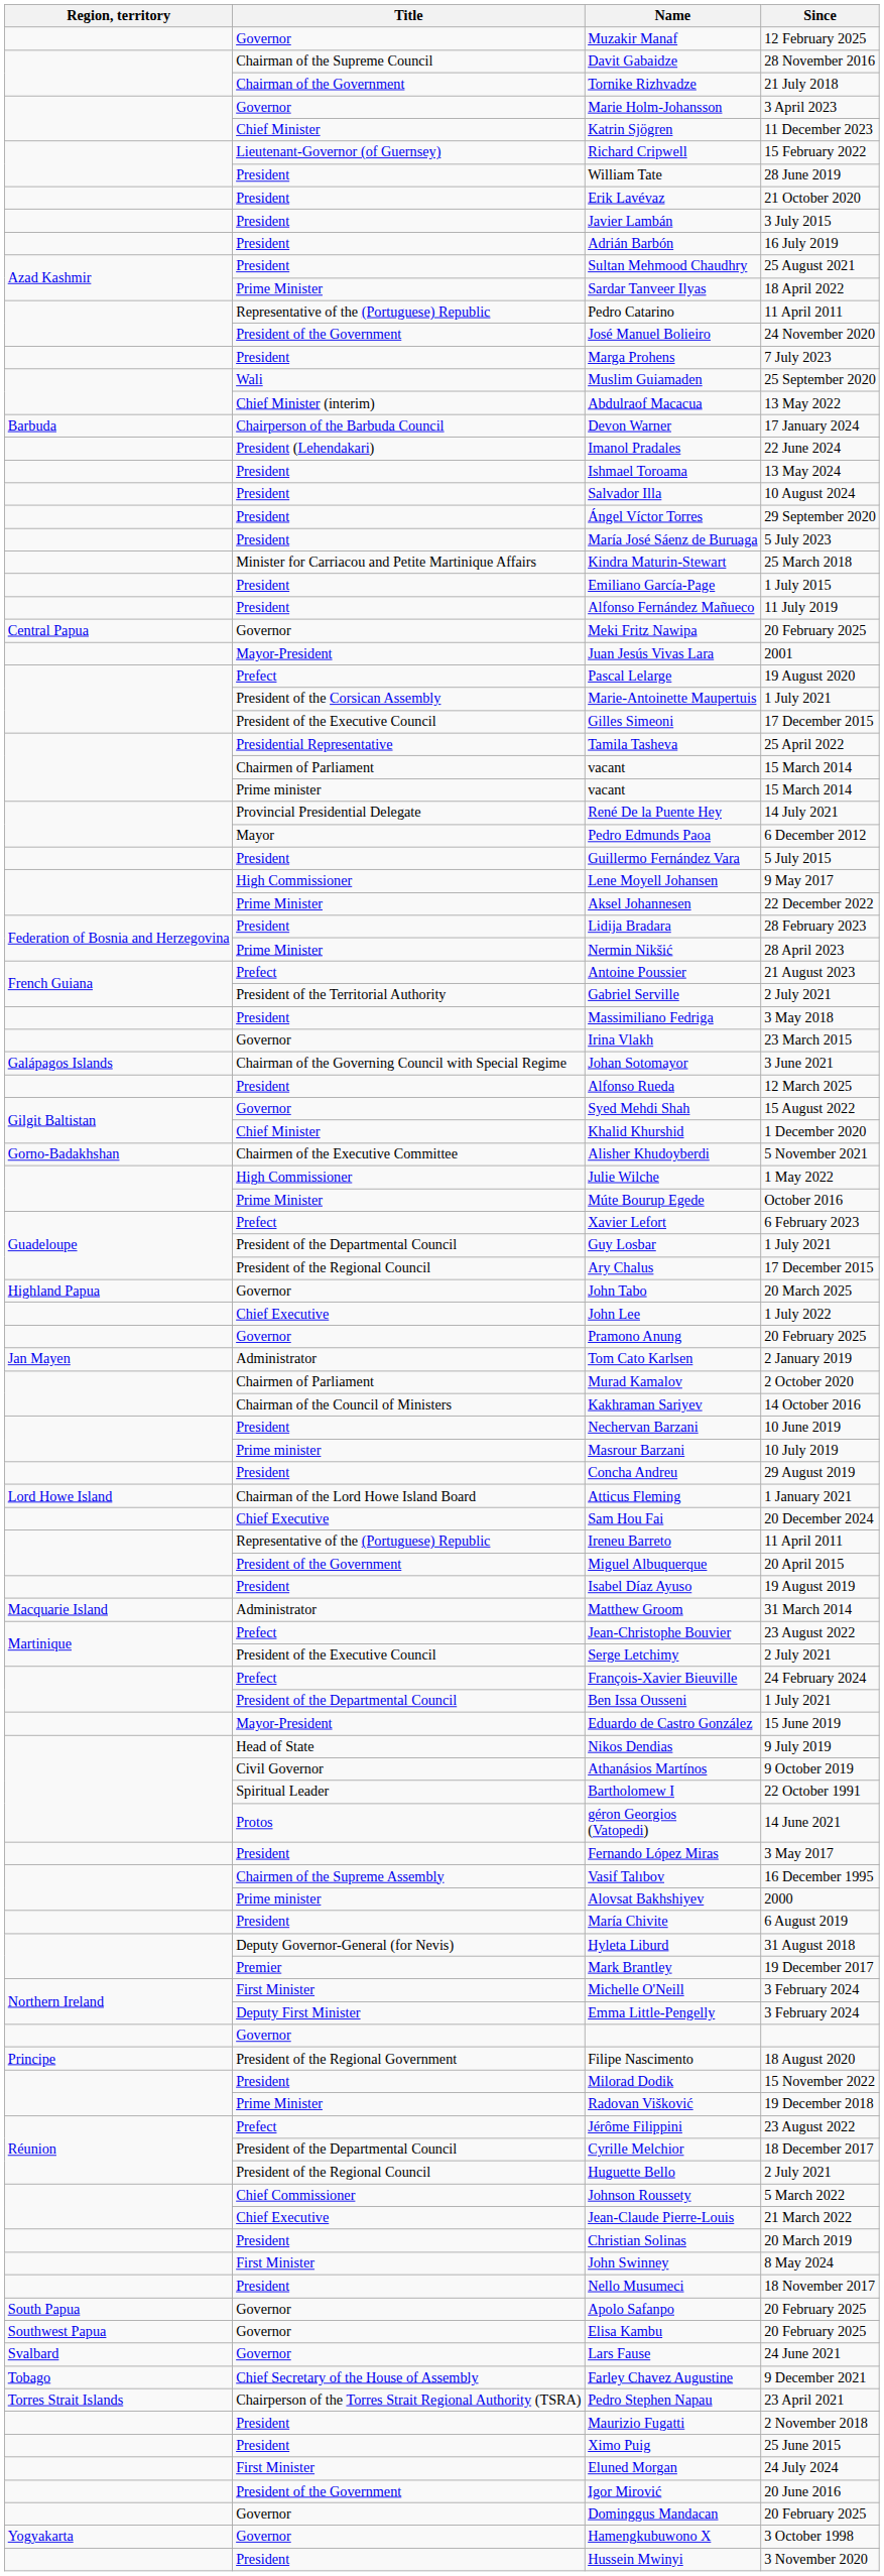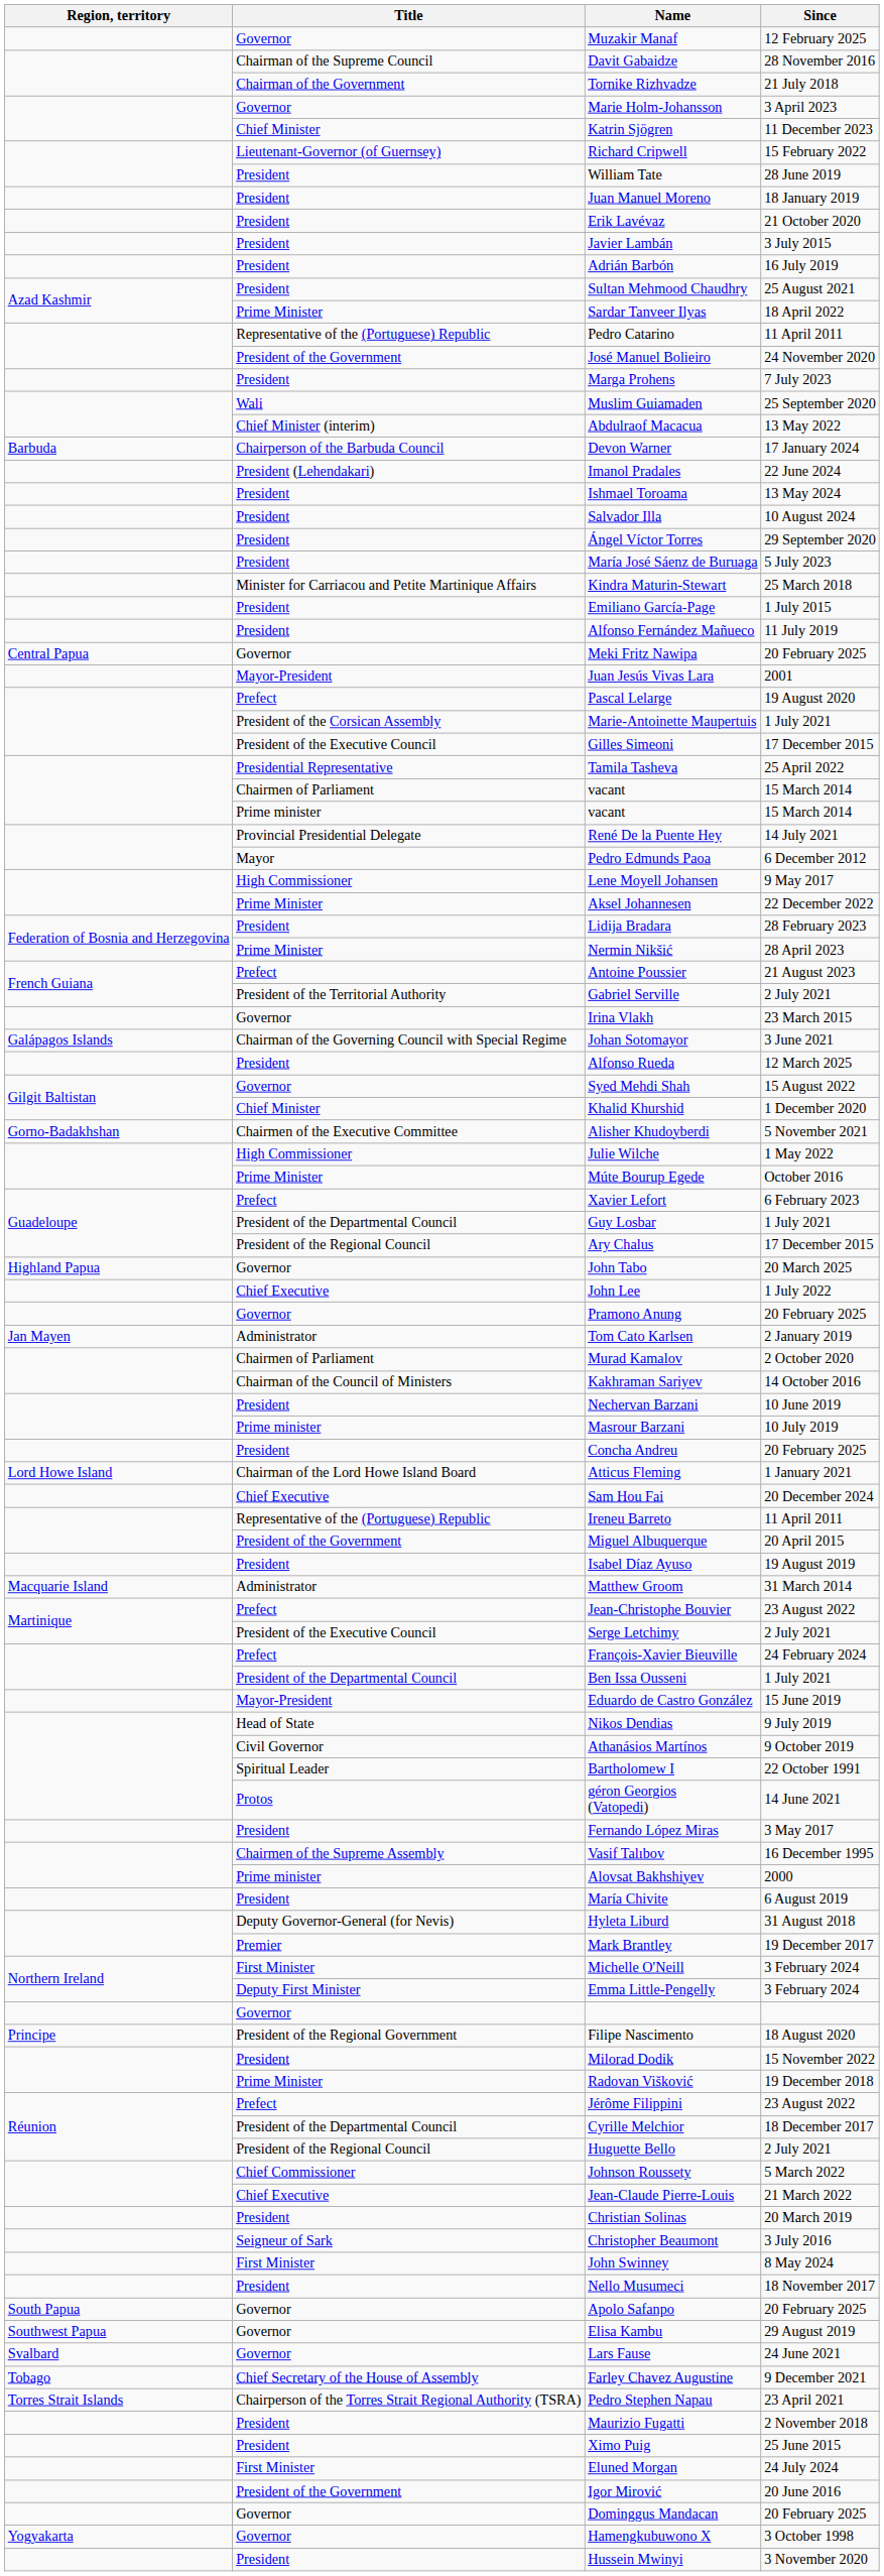+ row: President | Juan Manuel Moreno | 18 January 2019
- row: President | Guillermo Fernández Vara | 5 July 2015
- row: President | Massimiliano Fedriga | 3 May 2018
Concha Andreu | Since: 29 August 2019 -> 20 February 2025
+ row: Seigneur of Sark | Christopher Beaumont | 3 July 2016
Elisa Kambu | Since: 20 February 2025 -> 29 August 2019
